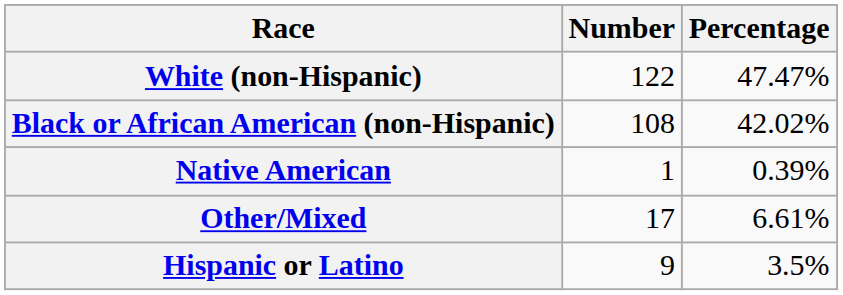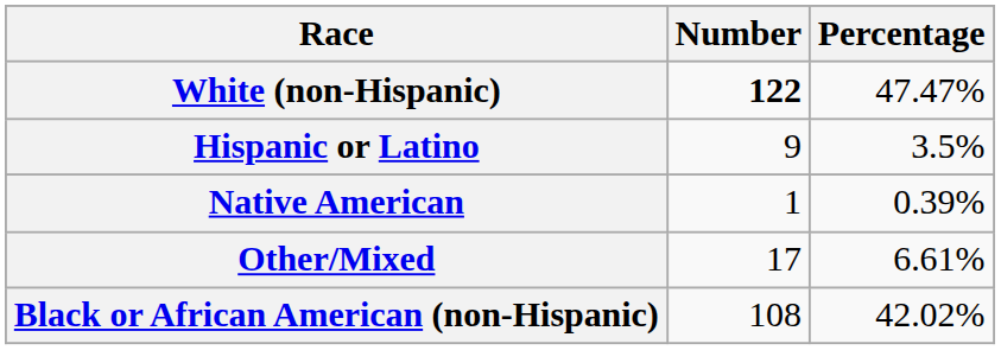White (non-Hispanic) | Number: normal -> bold
rows swapped: Black or African American (non-Hispanic) <-> Hispanic or Latino
